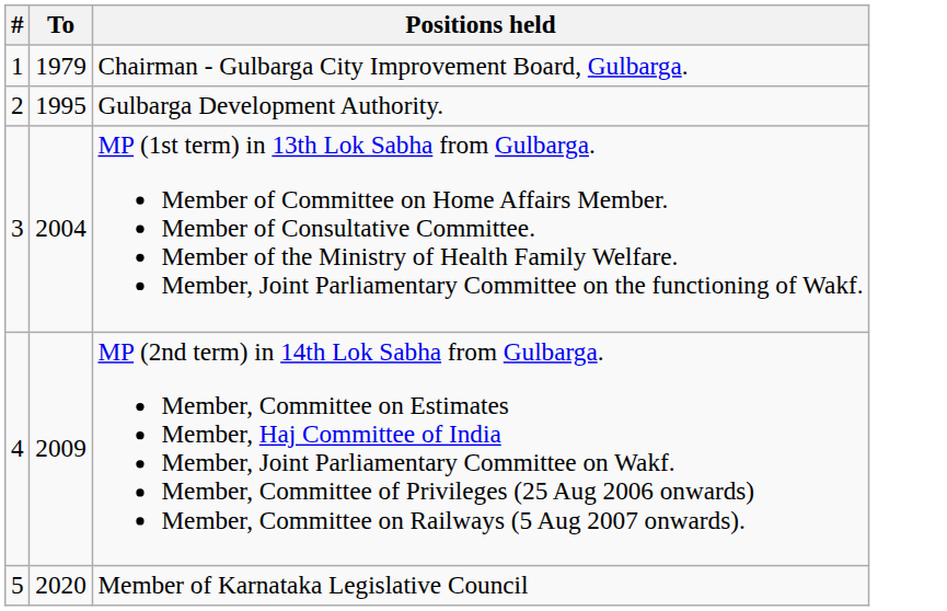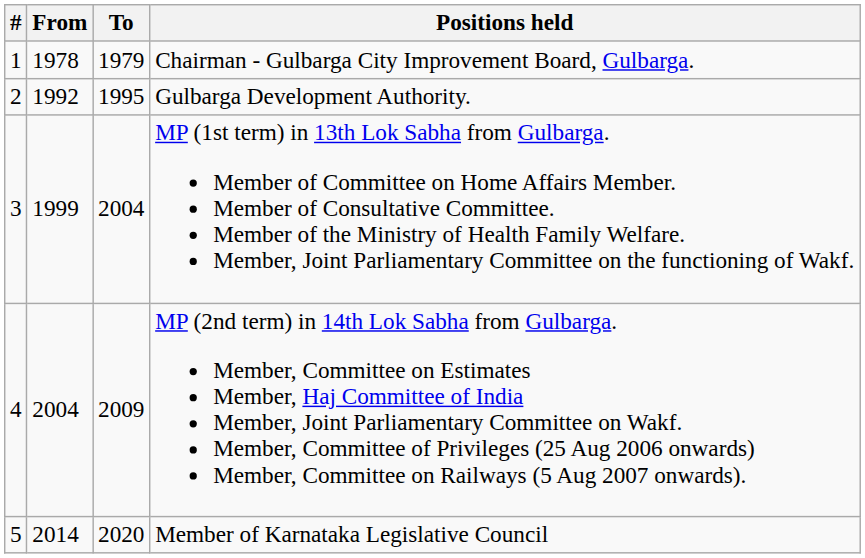+ column: From | 1978 | 1992 | 1999 | 2004 | 2014
